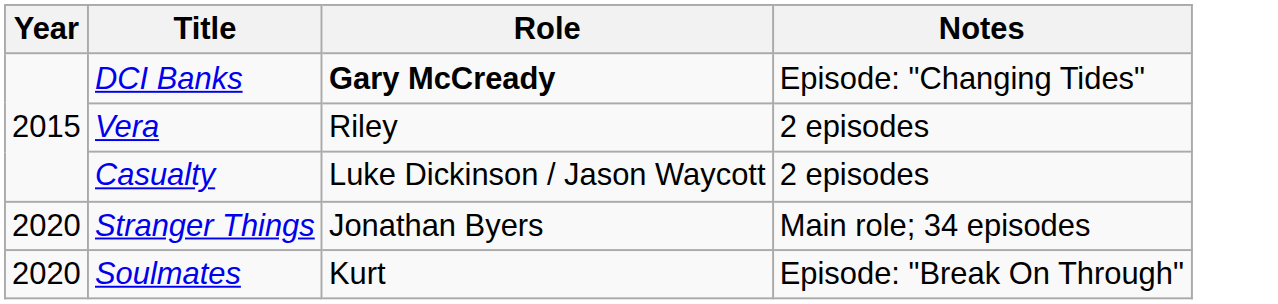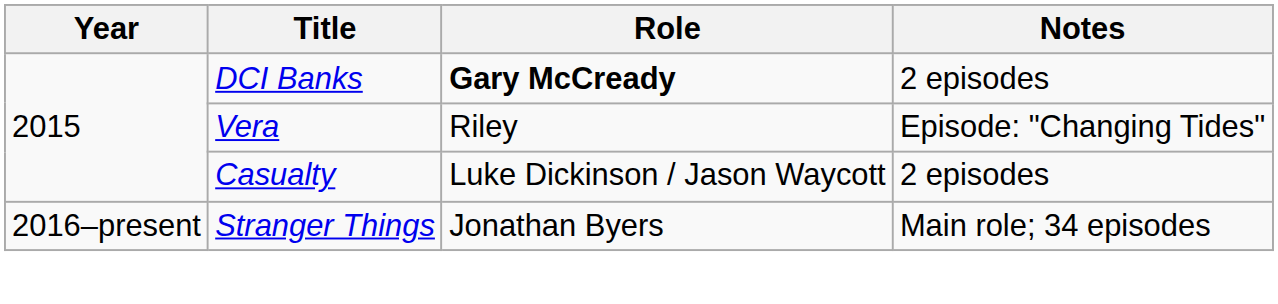DCI Banks | Notes: Episode: "Changing Tides" -> 2 episodes
Vera | Notes: 2 episodes -> Episode: "Changing Tides"
Stranger Things | Year: 2020 -> 2016–present
- row: 2020 | Soulmates | Kurt | Episode: "Break On Through"
